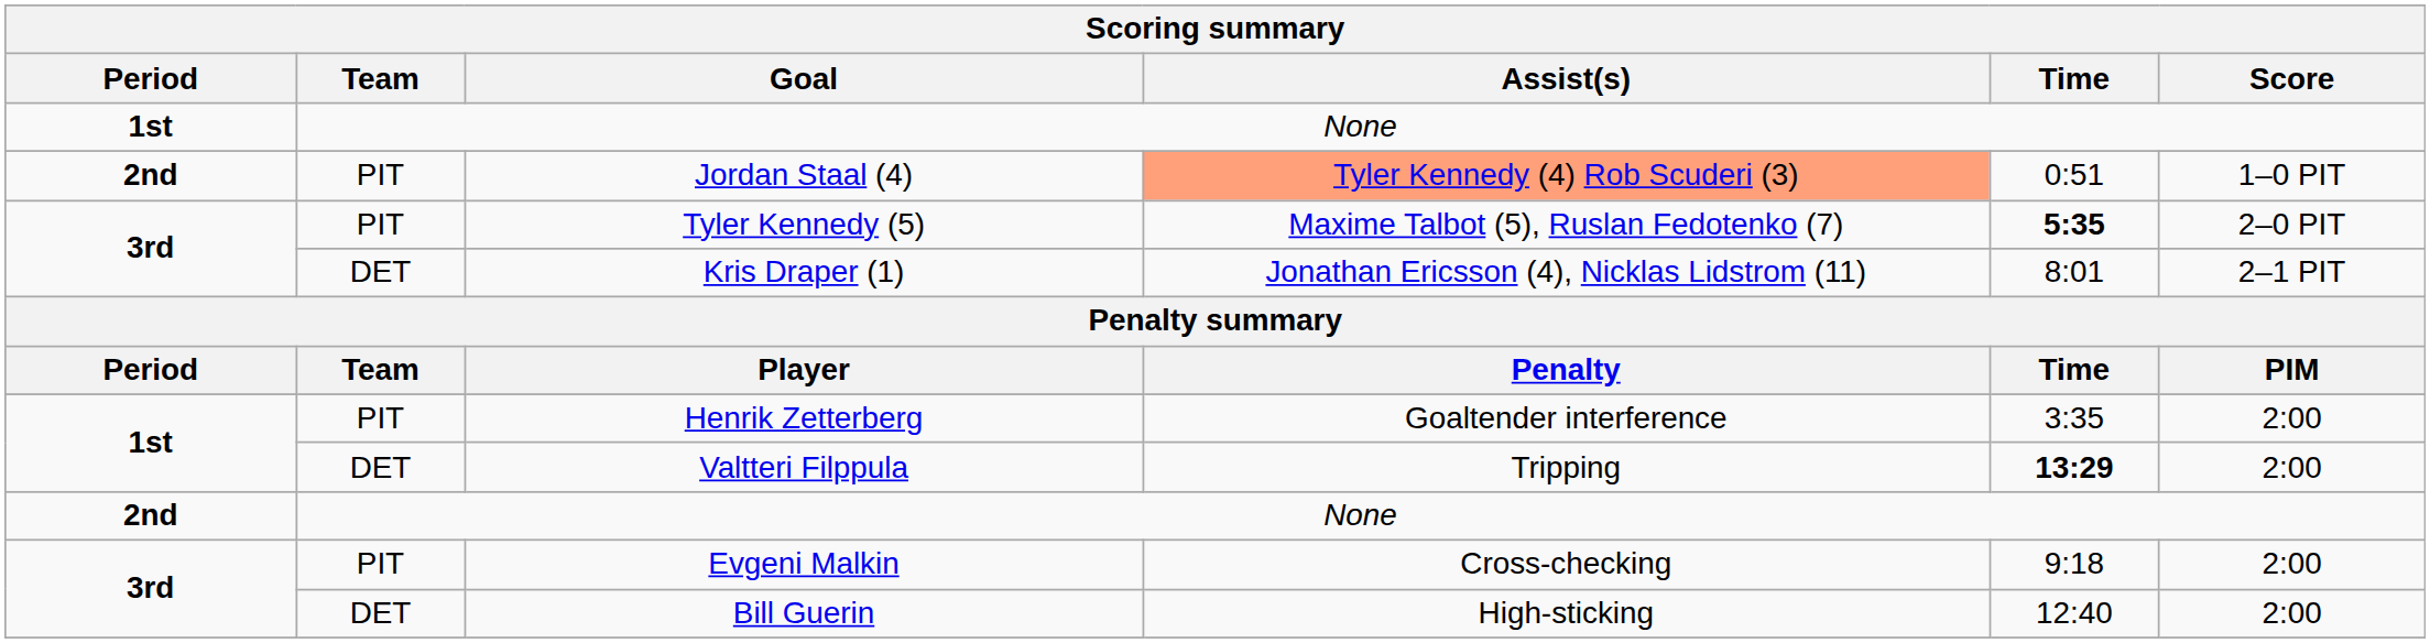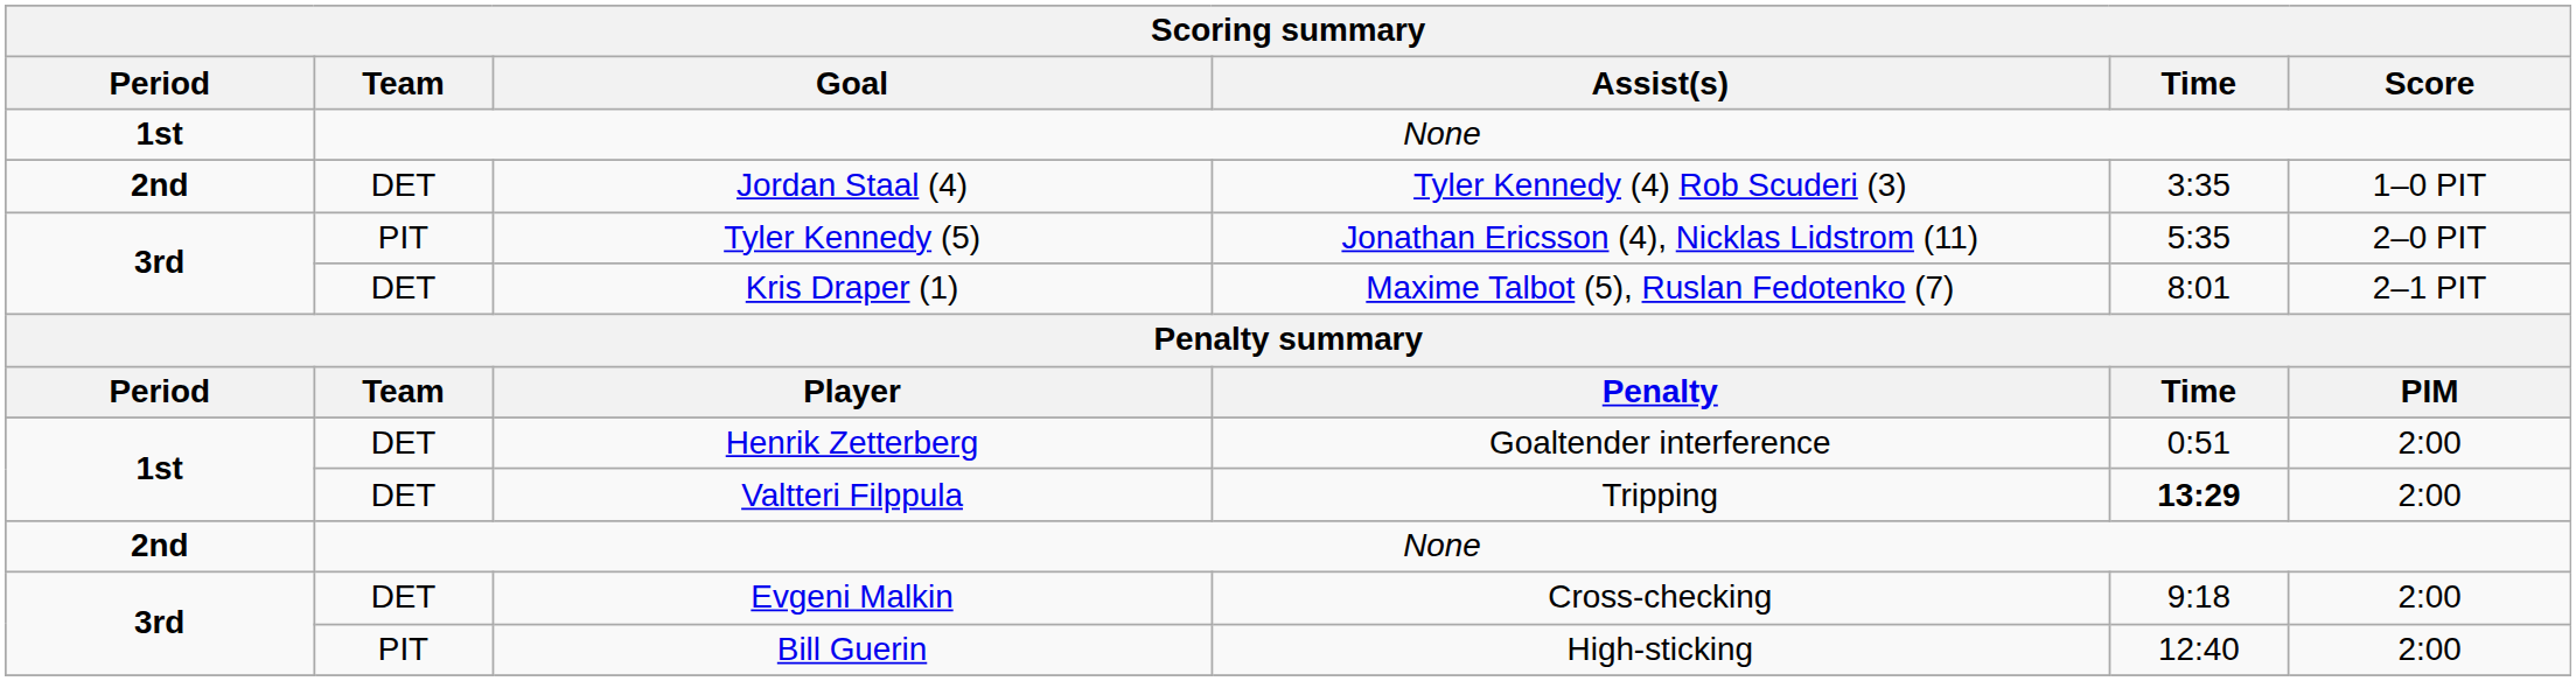Jordan Staal (4) | Team: PIT -> DET
Jordan Staal (4) | Assist(s): lightsalmon background -> no background
Jordan Staal (4) | Time: 0:51 -> 3:35
Tyler Kennedy (5) | Assist(s): Maxime Talbot (5), Ruslan Fedotenko (7) -> Jonathan Ericsson (4), Nicklas Lidstrom (11)
Tyler Kennedy (5) | Time: bold -> normal
Kris Draper (1) | Assist(s): Jonathan Ericsson (4), Nicklas Lidstrom (11) -> Maxime Talbot (5), Ruslan Fedotenko (7)
Henrik Zetterberg | Team: PIT -> DET
Henrik Zetterberg | Time: 3:35 -> 0:51
Evgeni Malkin | Team: PIT -> DET
Bill Guerin | Team: DET -> PIT
